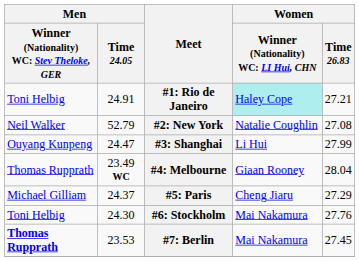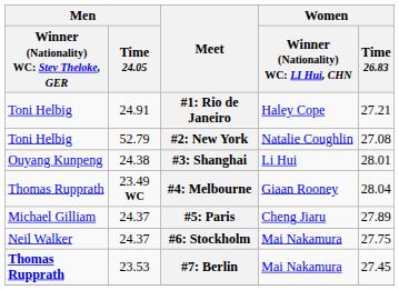#1: Rio de Janeiro | column 4: paleturquoise background -> no background
#2: New York | column 1: Neil Walker -> Toni Helbig
#3: Shanghai | Men / Time 24.05: 24.47 -> 24.38
#3: Shanghai | Women / Time 26.83: 27.99 -> 28.01
#5: Paris | Women / Time 26.83: 27.29 -> 27.89
#6: Stockholm | column 1: Toni Helbig -> Neil Walker
#6: Stockholm | Men / Time 24.05: 24.30 -> 24.37
#6: Stockholm | Women / Time 26.83: 27.76 -> 27.75
